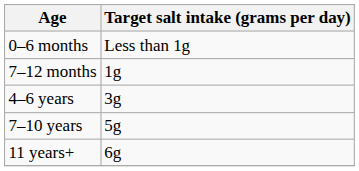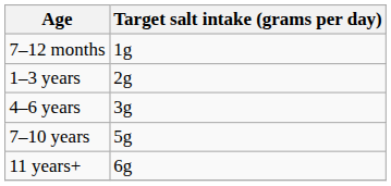- row: 0–6 months | Less than 1g
+ row: 1–3 years | 2g
